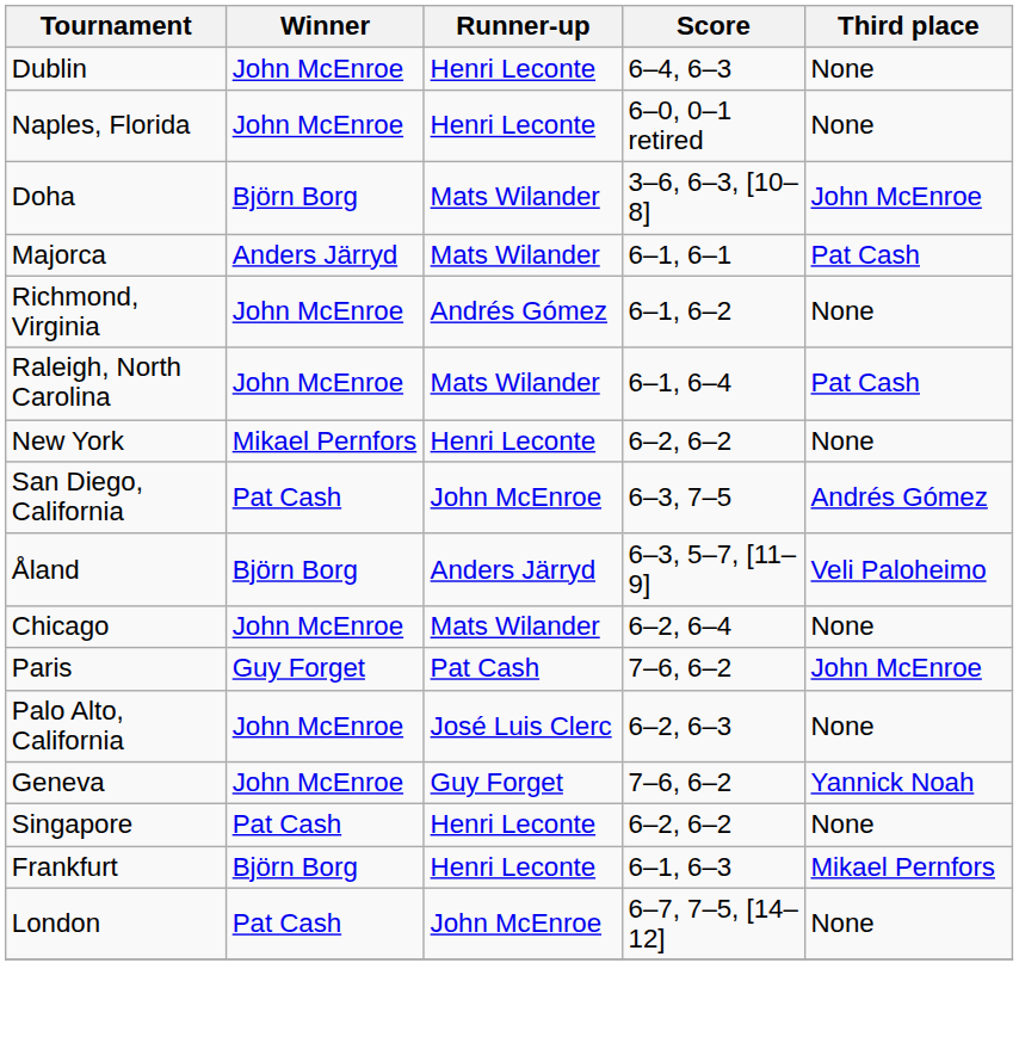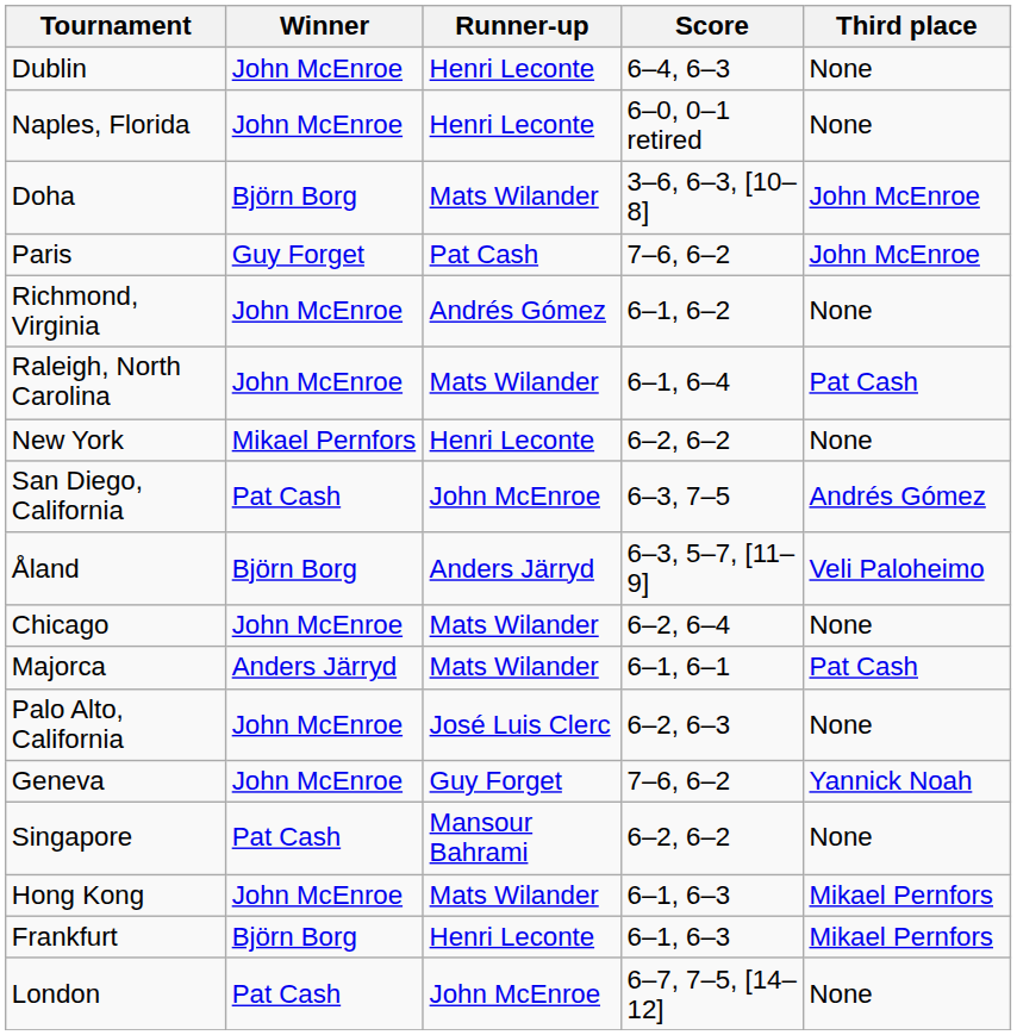rows swapped: Majorca <-> Paris
Singapore | Runner-up: Henri Leconte -> Mansour Bahrami
+ row: Hong Kong | John McEnroe | Mats Wilander | 6–1, 6–3 | Mikael Pernfors
